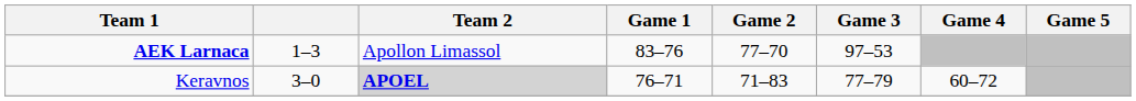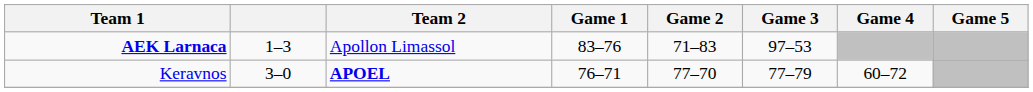AEK Larnaca | Game 2: 77–70 -> 71–83
Keravnos | Team 2: lightgrey background -> no background
Keravnos | Game 2: 71–83 -> 77–70
